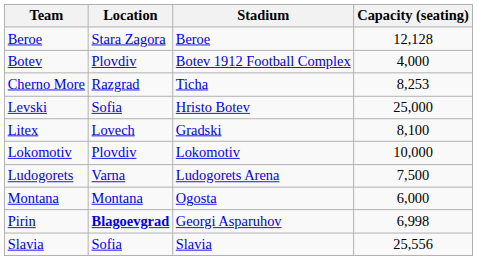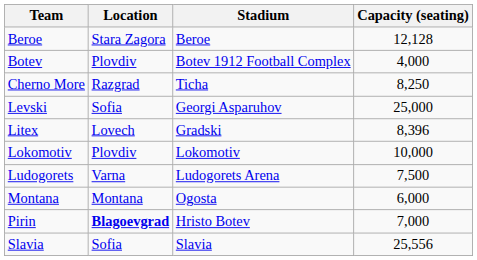Cherno More | Capacity (seating): 8,253 -> 8,250
Levski | Stadium: Hristo Botev -> Georgi Asparuhov
Litex | Capacity (seating): 8,100 -> 8,396
Pirin | Stadium: Georgi Asparuhov -> Hristo Botev
Pirin | Capacity (seating): 6,998 -> 7,000
